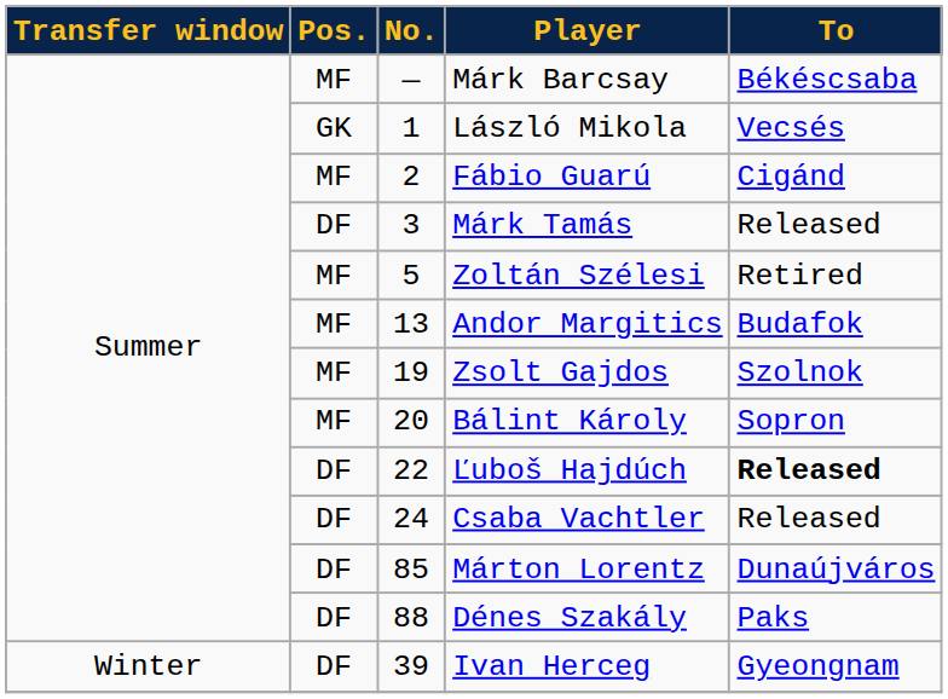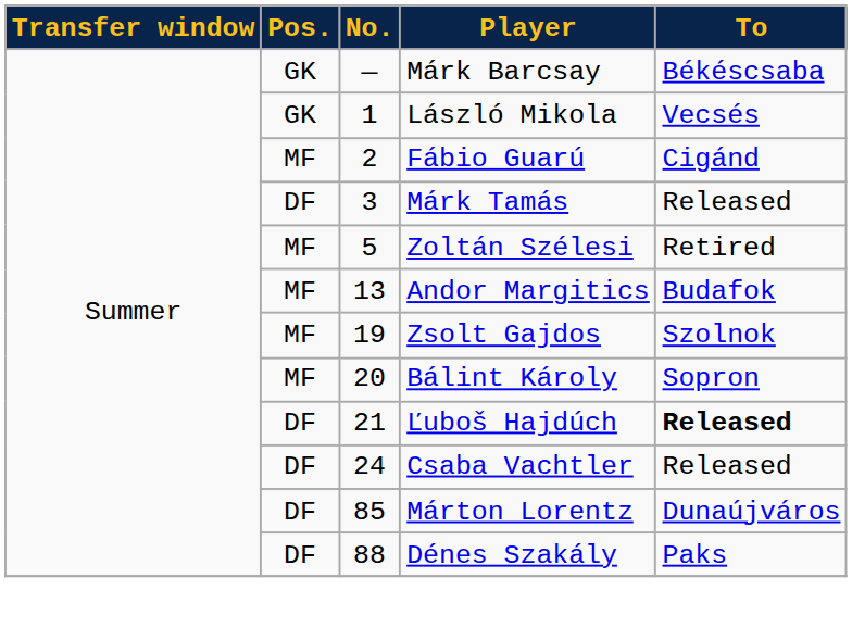Márk Barcsay | Pos.: MF -> GK
Ľuboš Hajdúch | No.: 22 -> 21
- row: Winter | DF | 39 | Ivan Herceg | Gyeongnam
